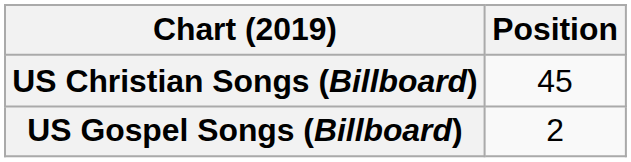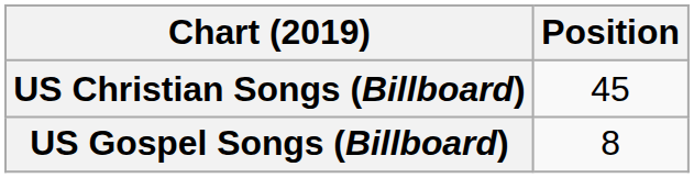US Gospel Songs (Billboard) | Position: 2 -> 8
